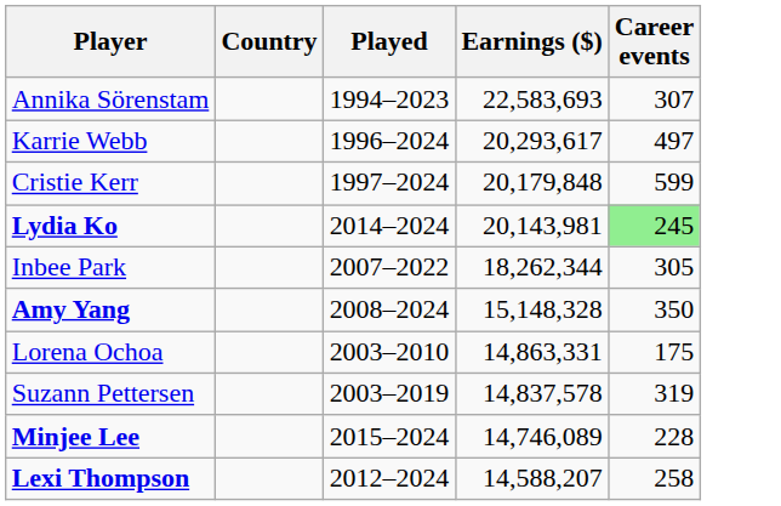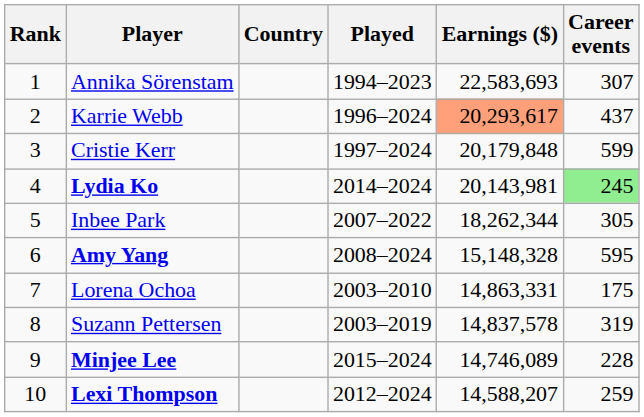+ column: Rank | 1 | 2 | 3 | 4 | 5 | 6 | 7 | 8 | 9 | 10
Karrie Webb | Earnings ($): no background -> lightsalmon background
Karrie Webb | Career events: 497 -> 437
Amy Yang | Career events: 350 -> 595
Lexi Thompson | Career events: 258 -> 259
